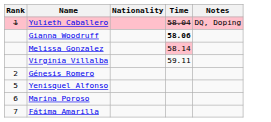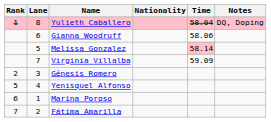+ column: Lane | 8 | 6 | 5 | 7 | 3 | 4 | 1 | 2
Gianna Woodruff | Time: bold -> normal
Virginia Villalba | Time: 59.11 -> 59.09
